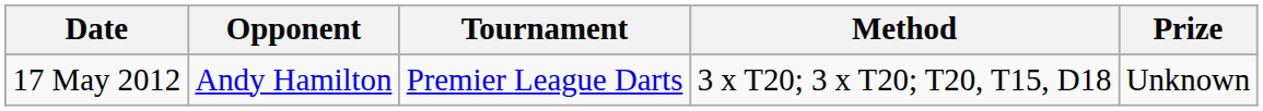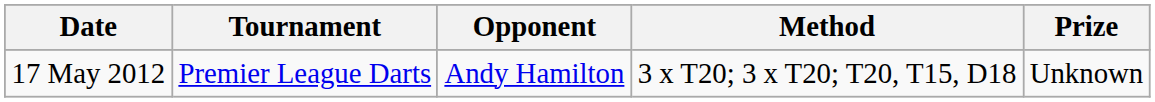columns swapped: Opponent <-> Tournament
